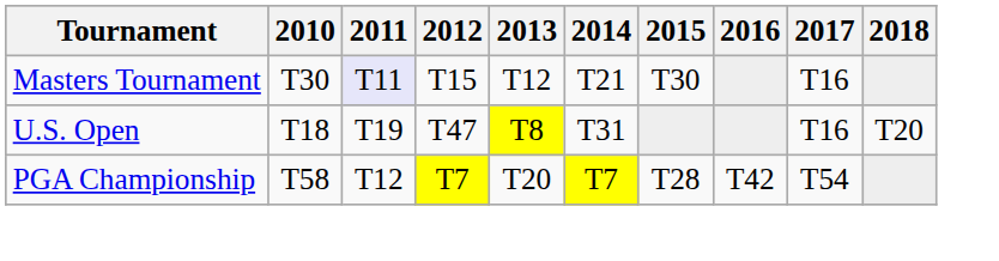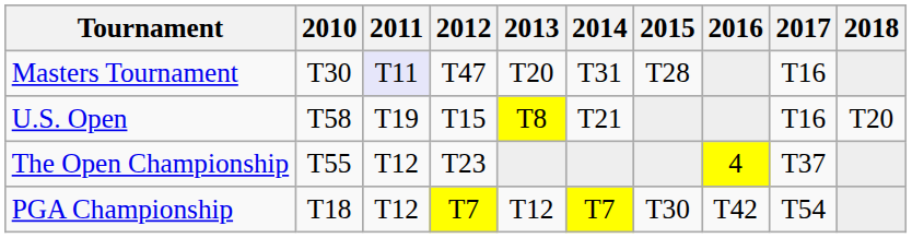Masters Tournament | 2012: T15 -> T47
Masters Tournament | 2013: T12 -> T20
Masters Tournament | 2014: T21 -> T31
Masters Tournament | 2015: T30 -> T28
U.S. Open | 2010: T18 -> T58
U.S. Open | 2012: T47 -> T15
U.S. Open | 2014: T31 -> T21
+ row: The Open Championship | T55 | T12 | T23 | 4 | T37
PGA Championship | 2010: T58 -> T18
PGA Championship | 2013: T20 -> T12
PGA Championship | 2015: T28 -> T30
